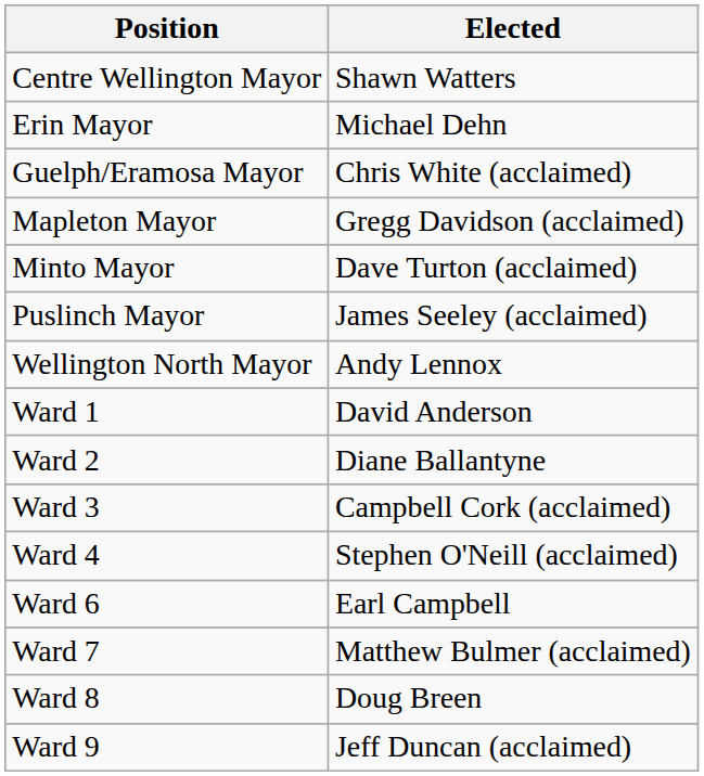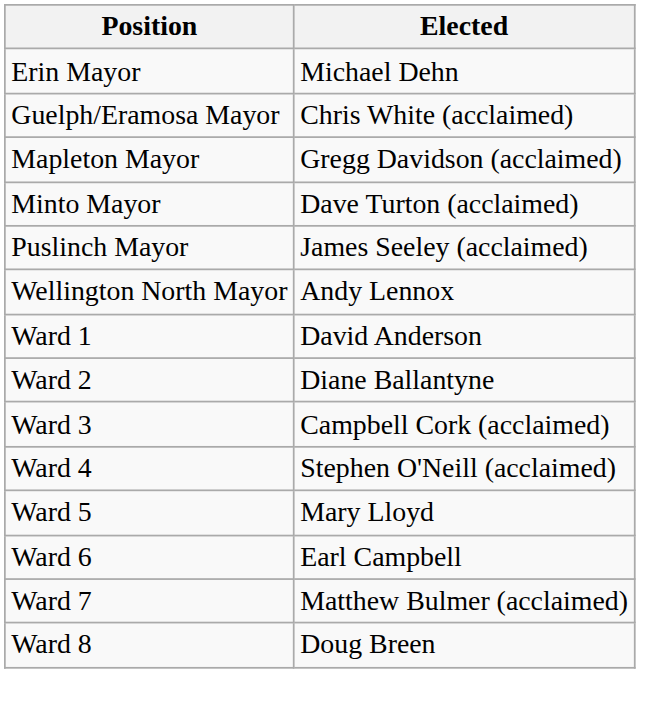- row: Centre Wellington Mayor | Shawn Watters
+ row: Ward 5 | Mary Lloyd
- row: Ward 9 | Jeff Duncan (acclaimed)
